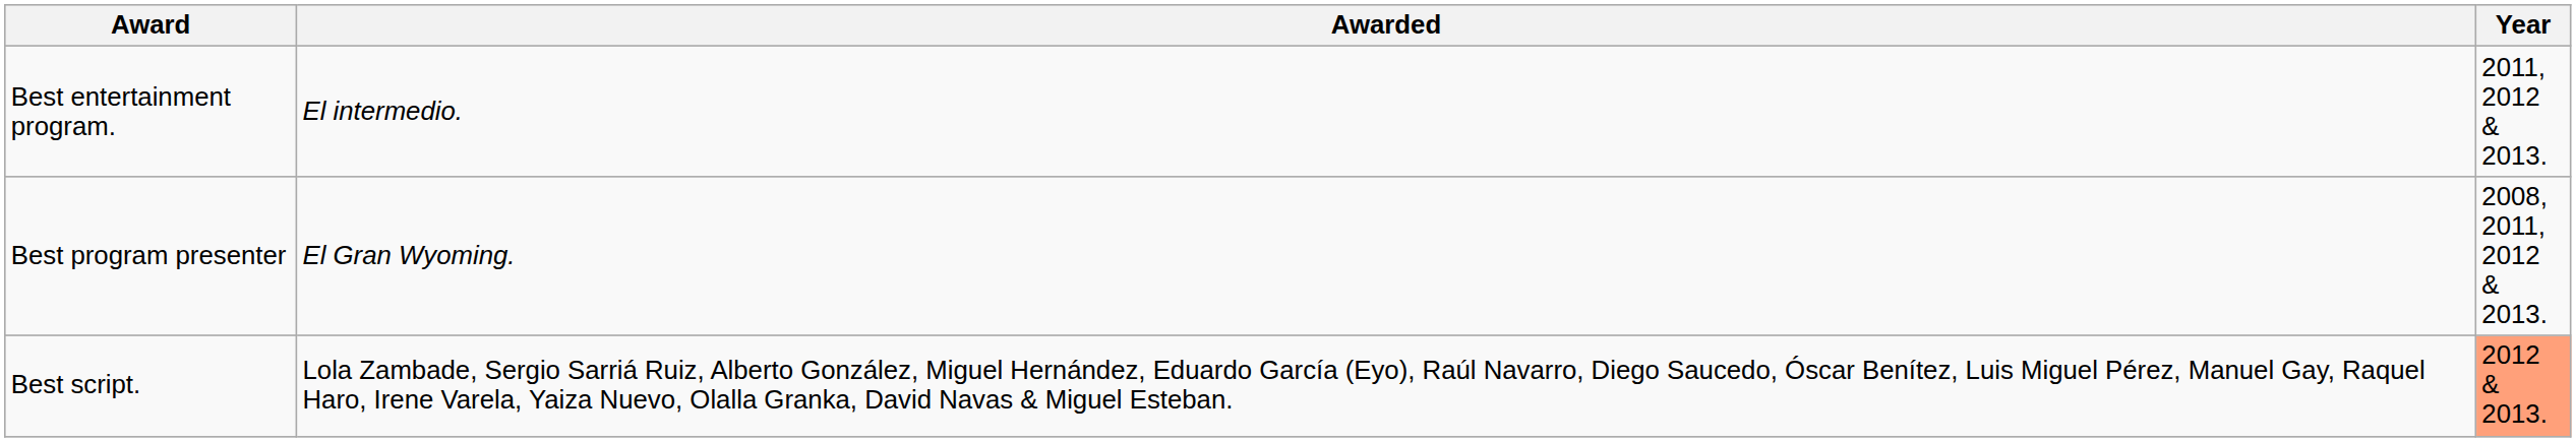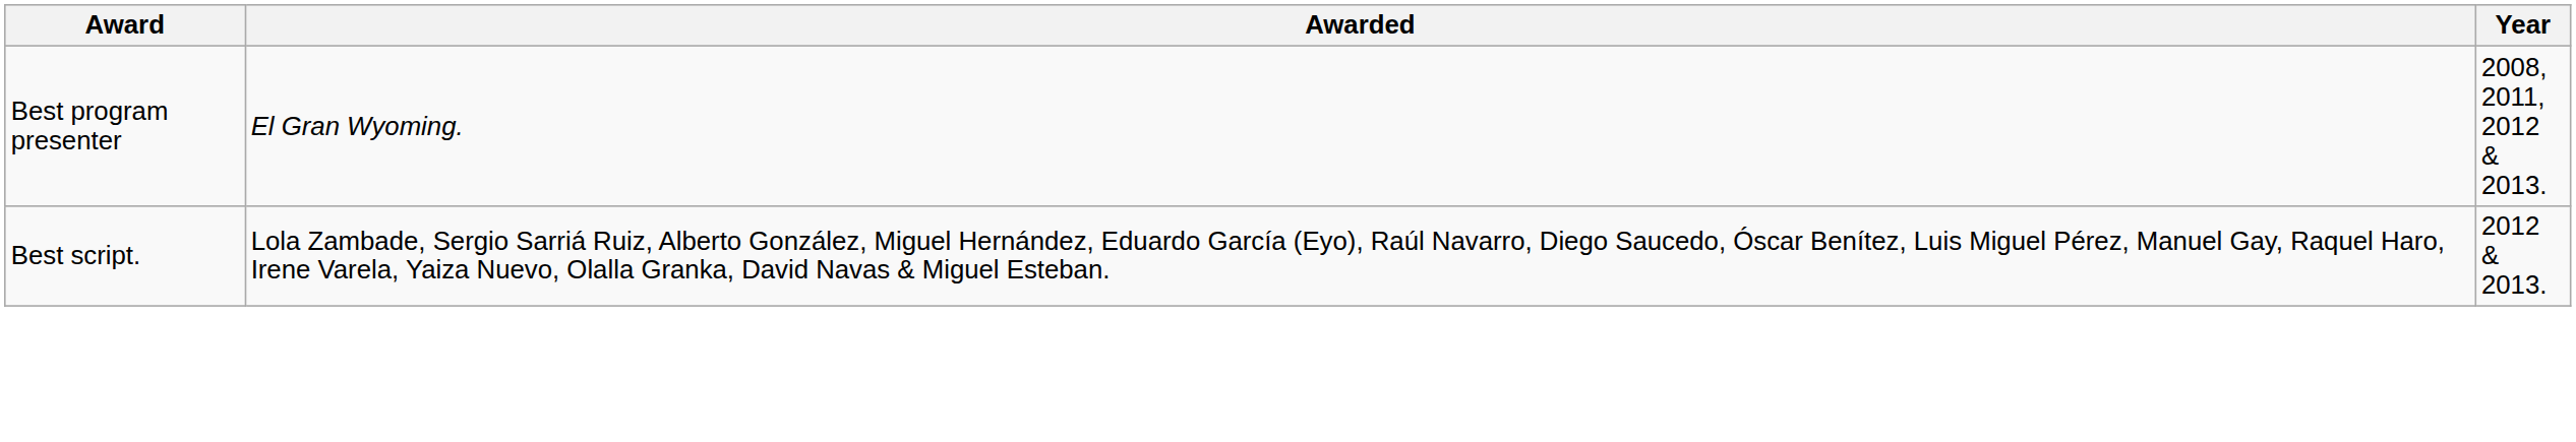- row: Best entertainment program. | El intermedio. | 2011, 2012 & 2013.
Best script. | Year: lightsalmon background -> no background
